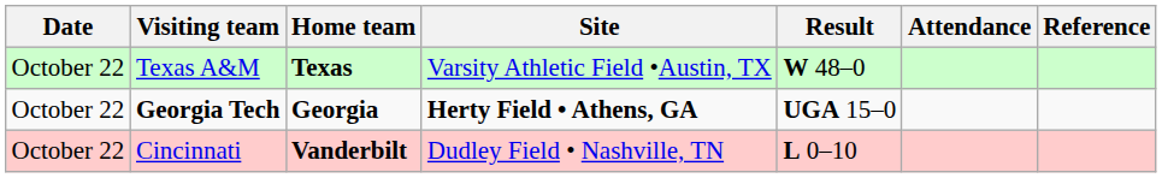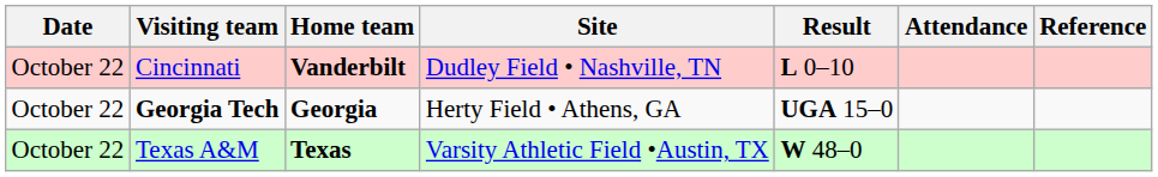rows swapped: Cincinnati <-> Texas A&M
Georgia Tech | Site: bold -> normal
